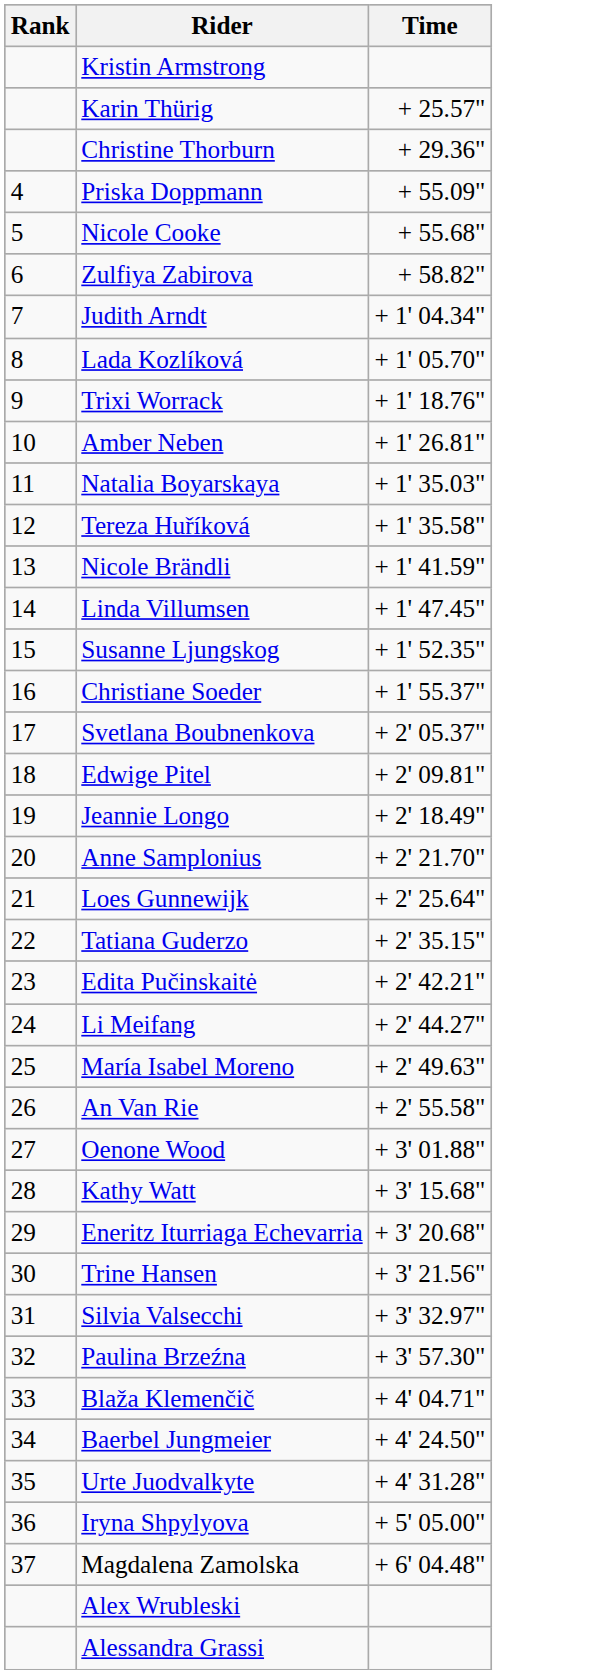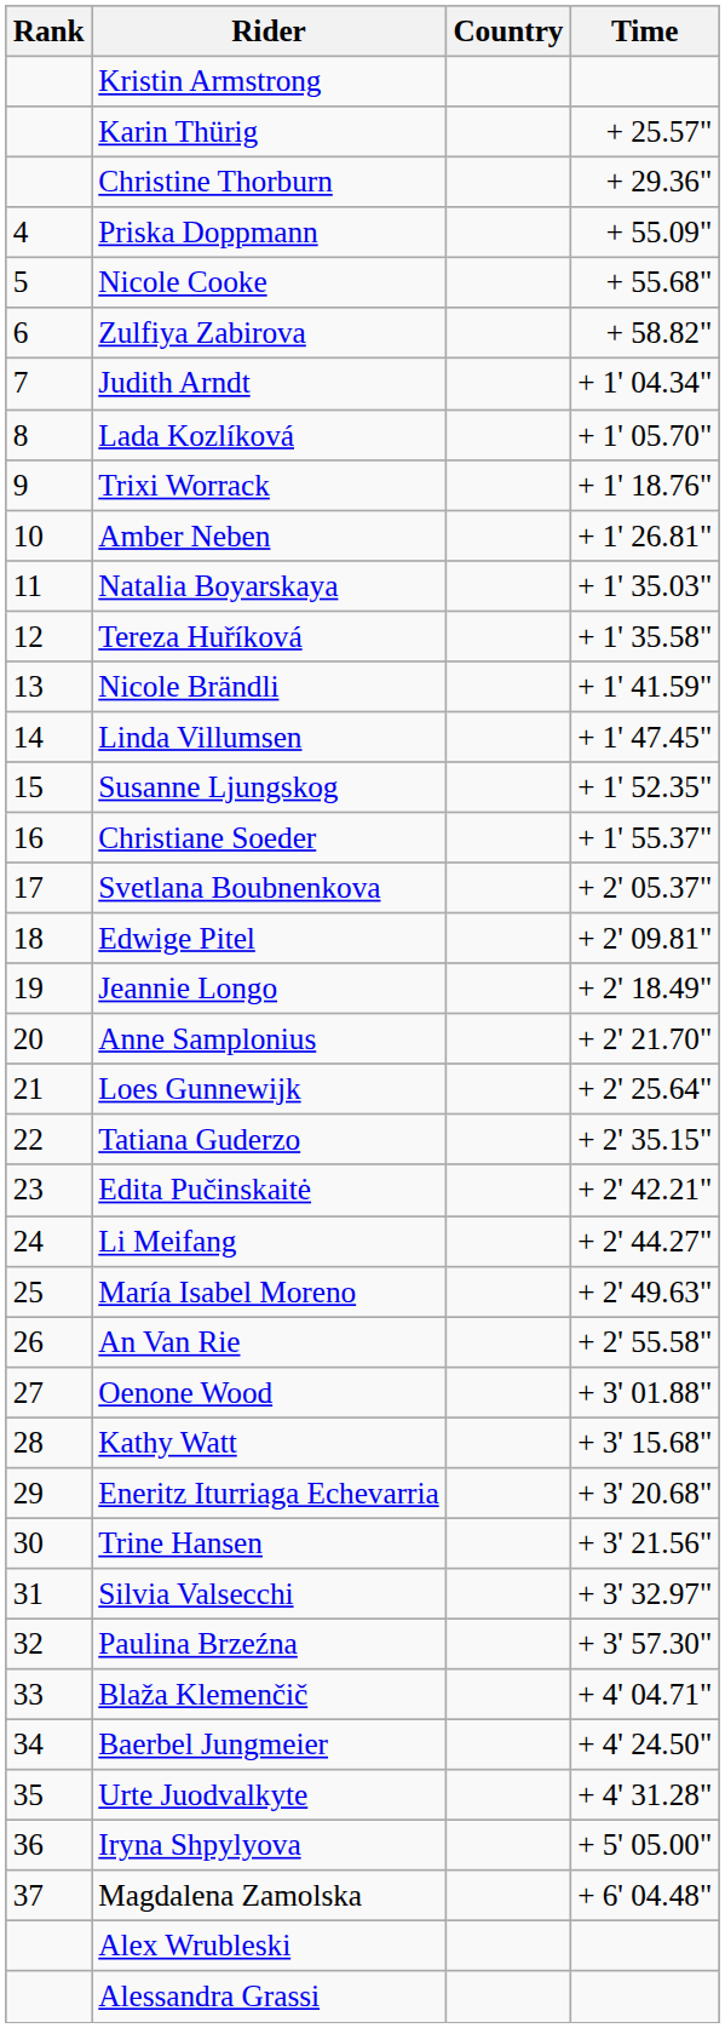+ column: Country
